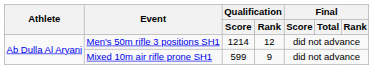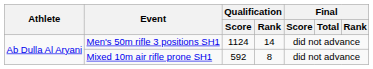Men's 50m rifle 3 positions SH1 | Qualification / Score: 1214 -> 1124
Men's 50m rifle 3 positions SH1 | Qualification / Rank: 12 -> 14
Mixed 10m air rifle prone SH1 | Qualification / Score: 599 -> 592
Mixed 10m air rifle prone SH1 | Qualification / Rank: 9 -> 8
